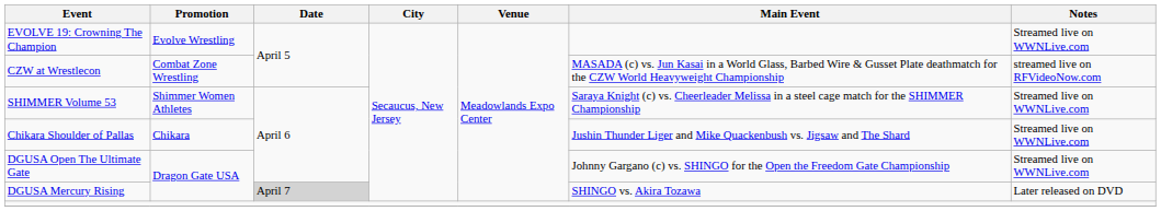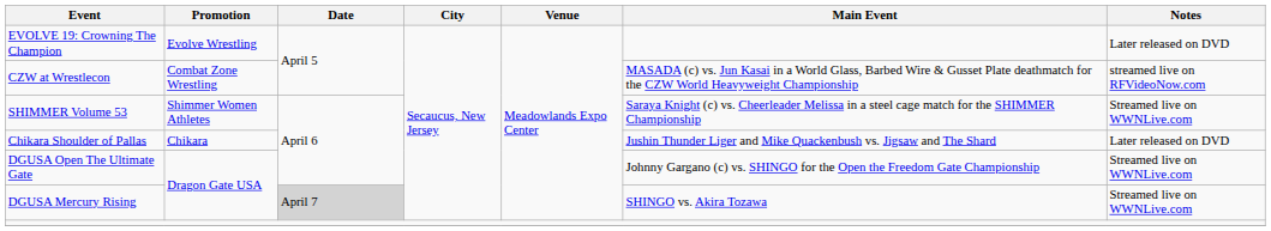EVOLVE 19: Crowning The Champion | Notes: Streamed live on WWNLive.com -> Later released on DVD
Chikara Shoulder of Pallas | Notes: Streamed live on WWNLive.com -> Later released on DVD
DGUSA Mercury Rising | Notes: Later released on DVD -> Streamed live on WWNLive.com
